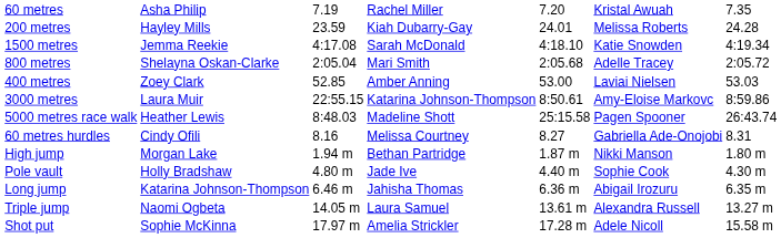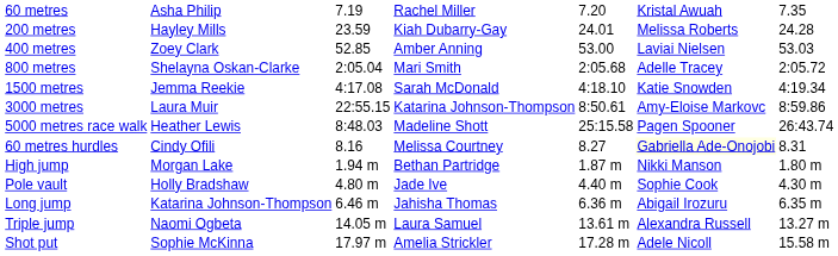rows swapped: 400 metres <-> 1500 metres
60 metres hurdles | column 6: no background -> lightyellow background
